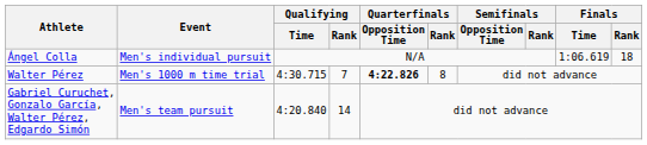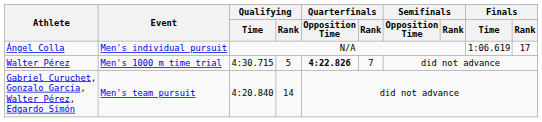Ángel Colla | Finals / Rank: 18 -> 17
Walter Pérez | Qualifying / Rank: 7 -> 5
Walter Pérez | Quarterfinals / Rank: 8 -> 7
